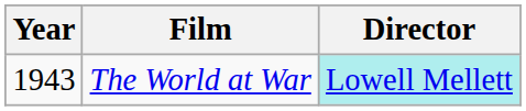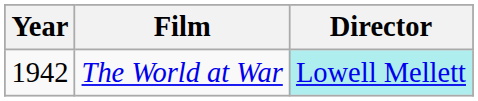The World at War | Year: 1943 -> 1942
